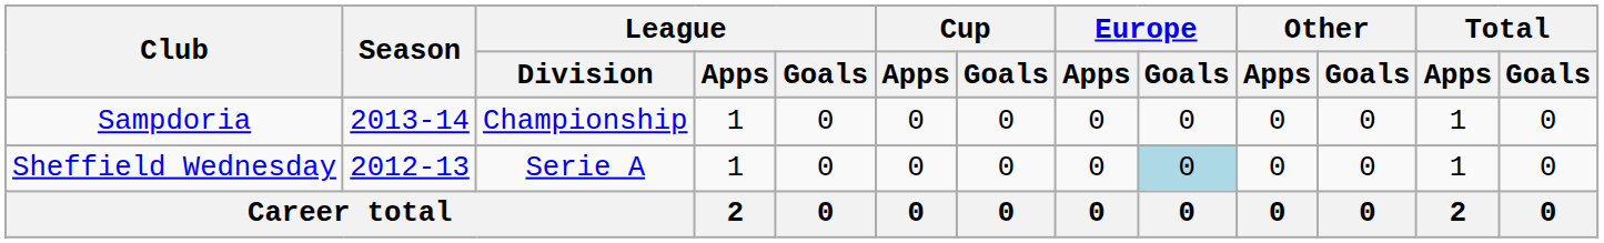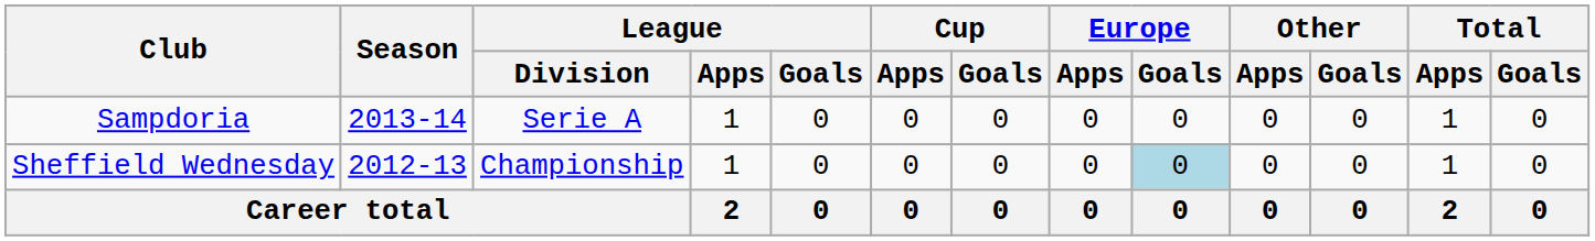Sampdoria | League / Division: Championship -> Serie A
Sheffield Wednesday | League / Division: Serie A -> Championship
